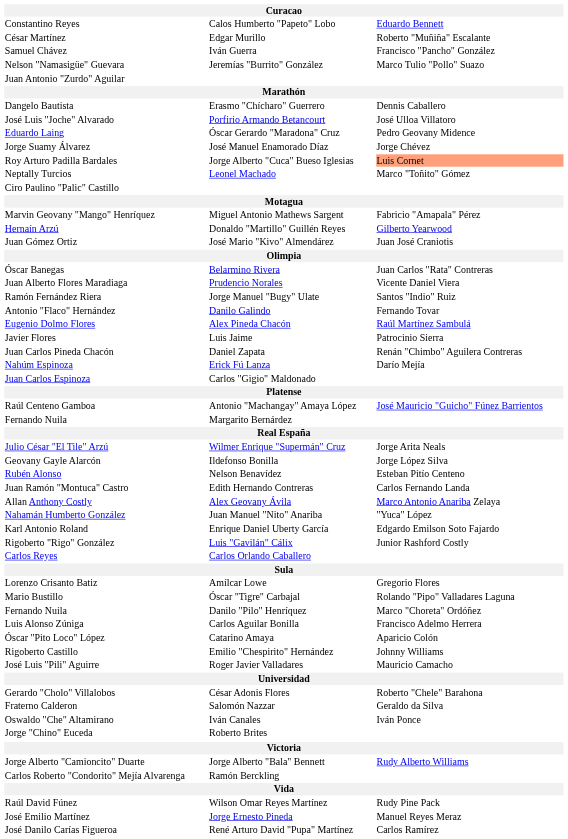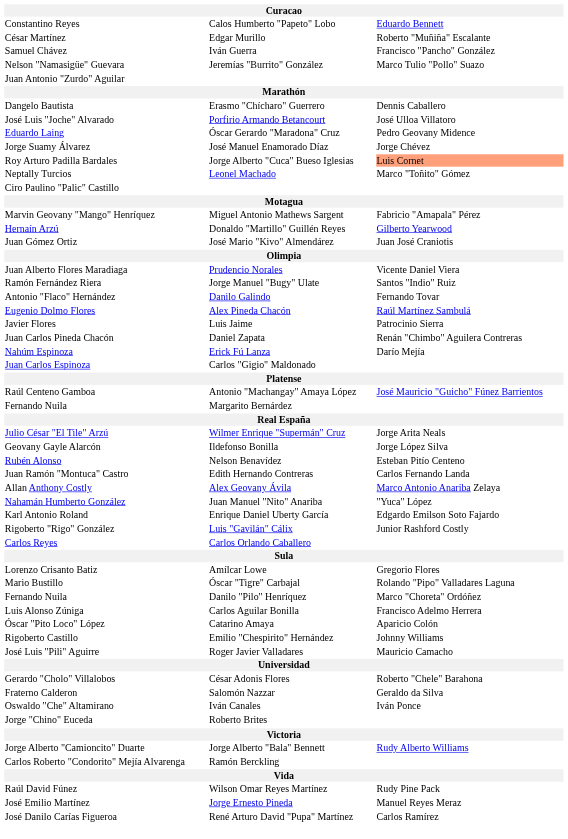- row: Óscar Banegas | Belarmino Rivera | Juan Carlos "Rata" Contreras
